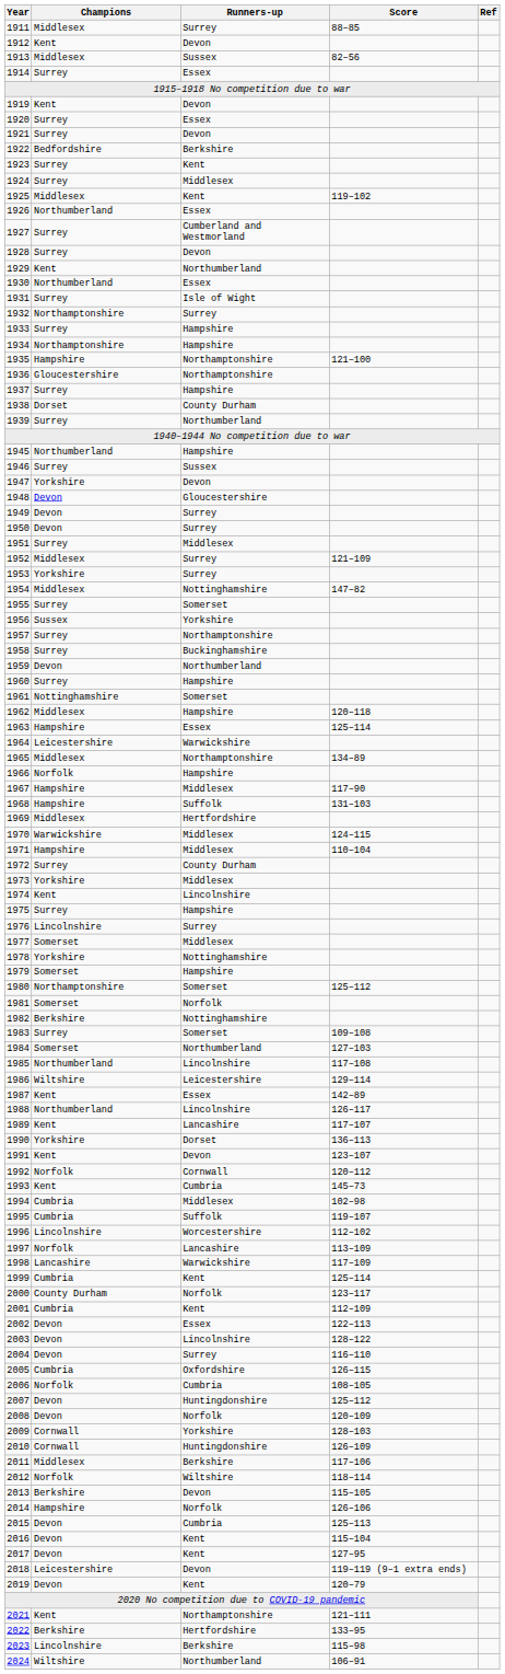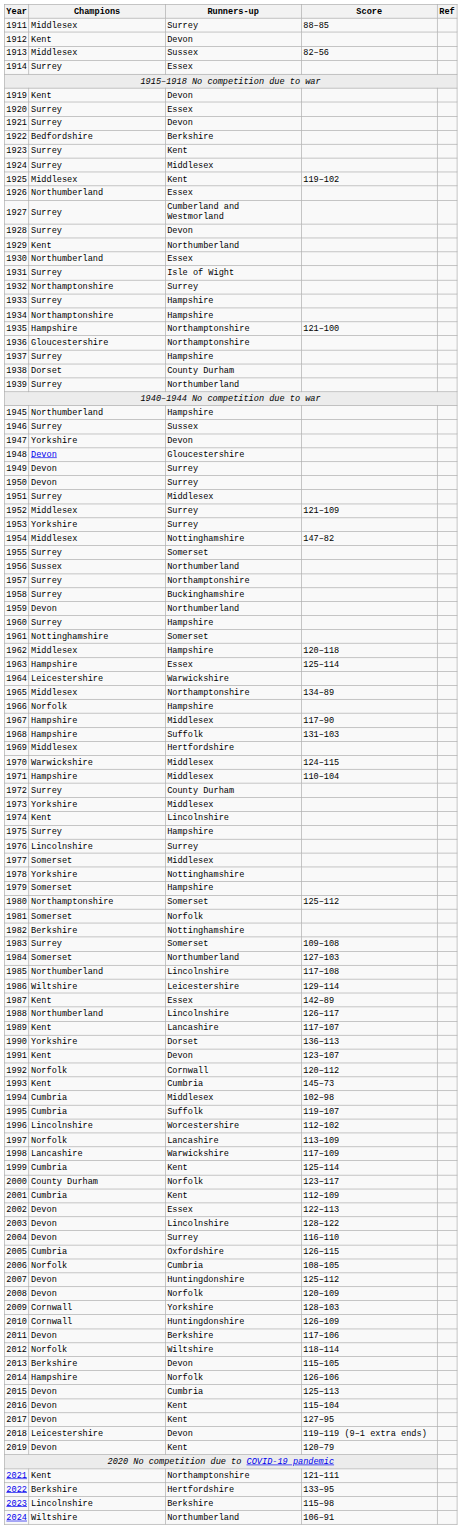1956 | Runners-up: Yorkshire -> Northumberland
2011 | Champions: Middlesex -> Devon
